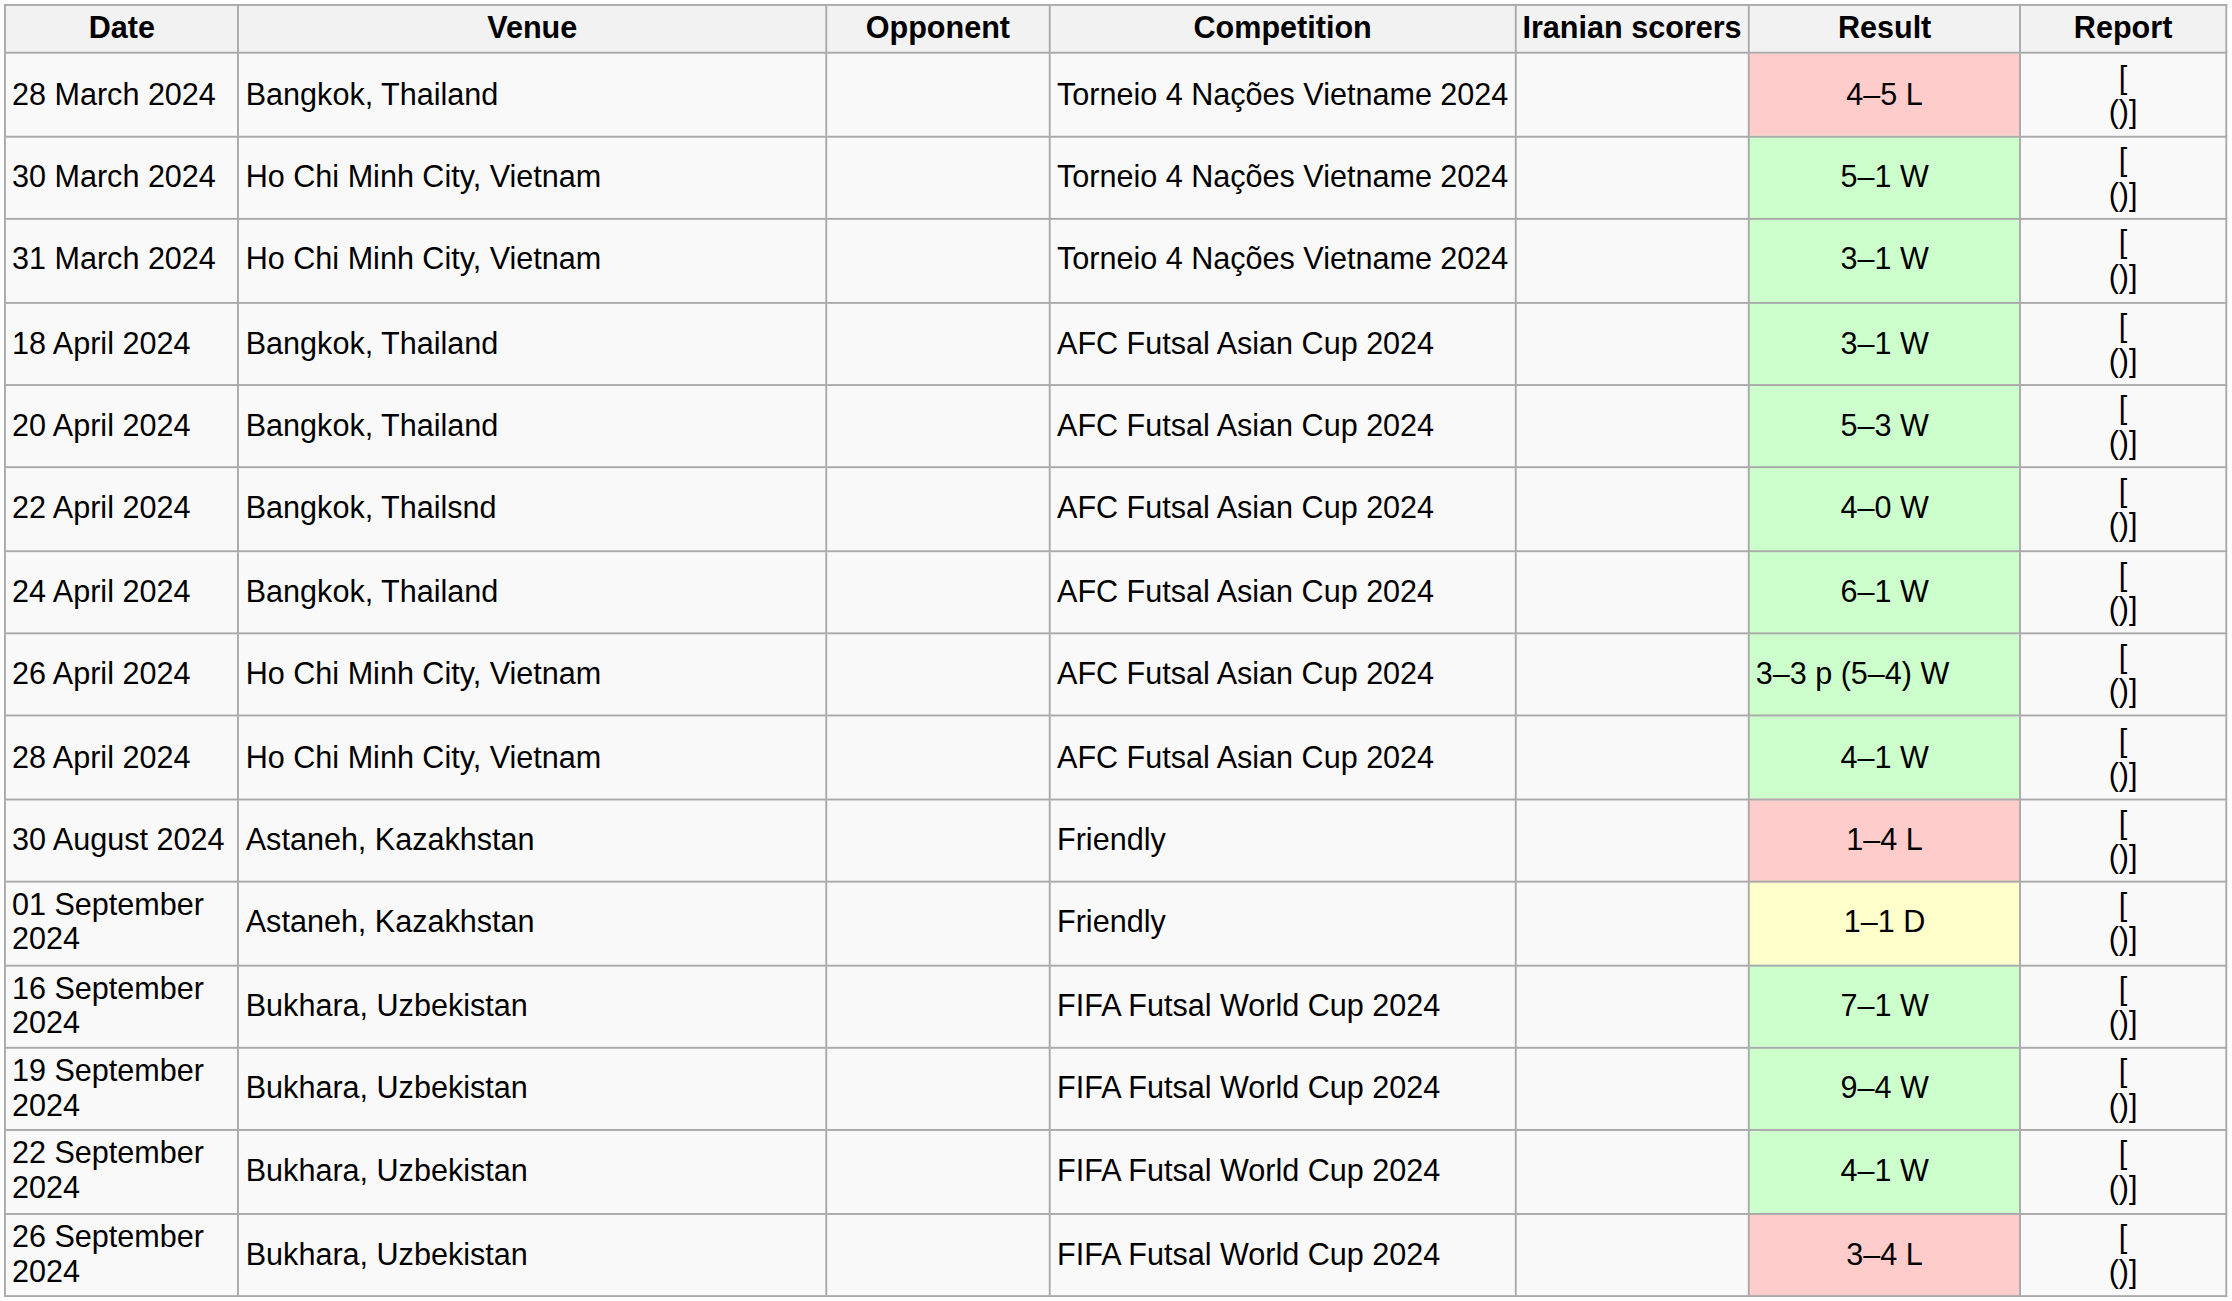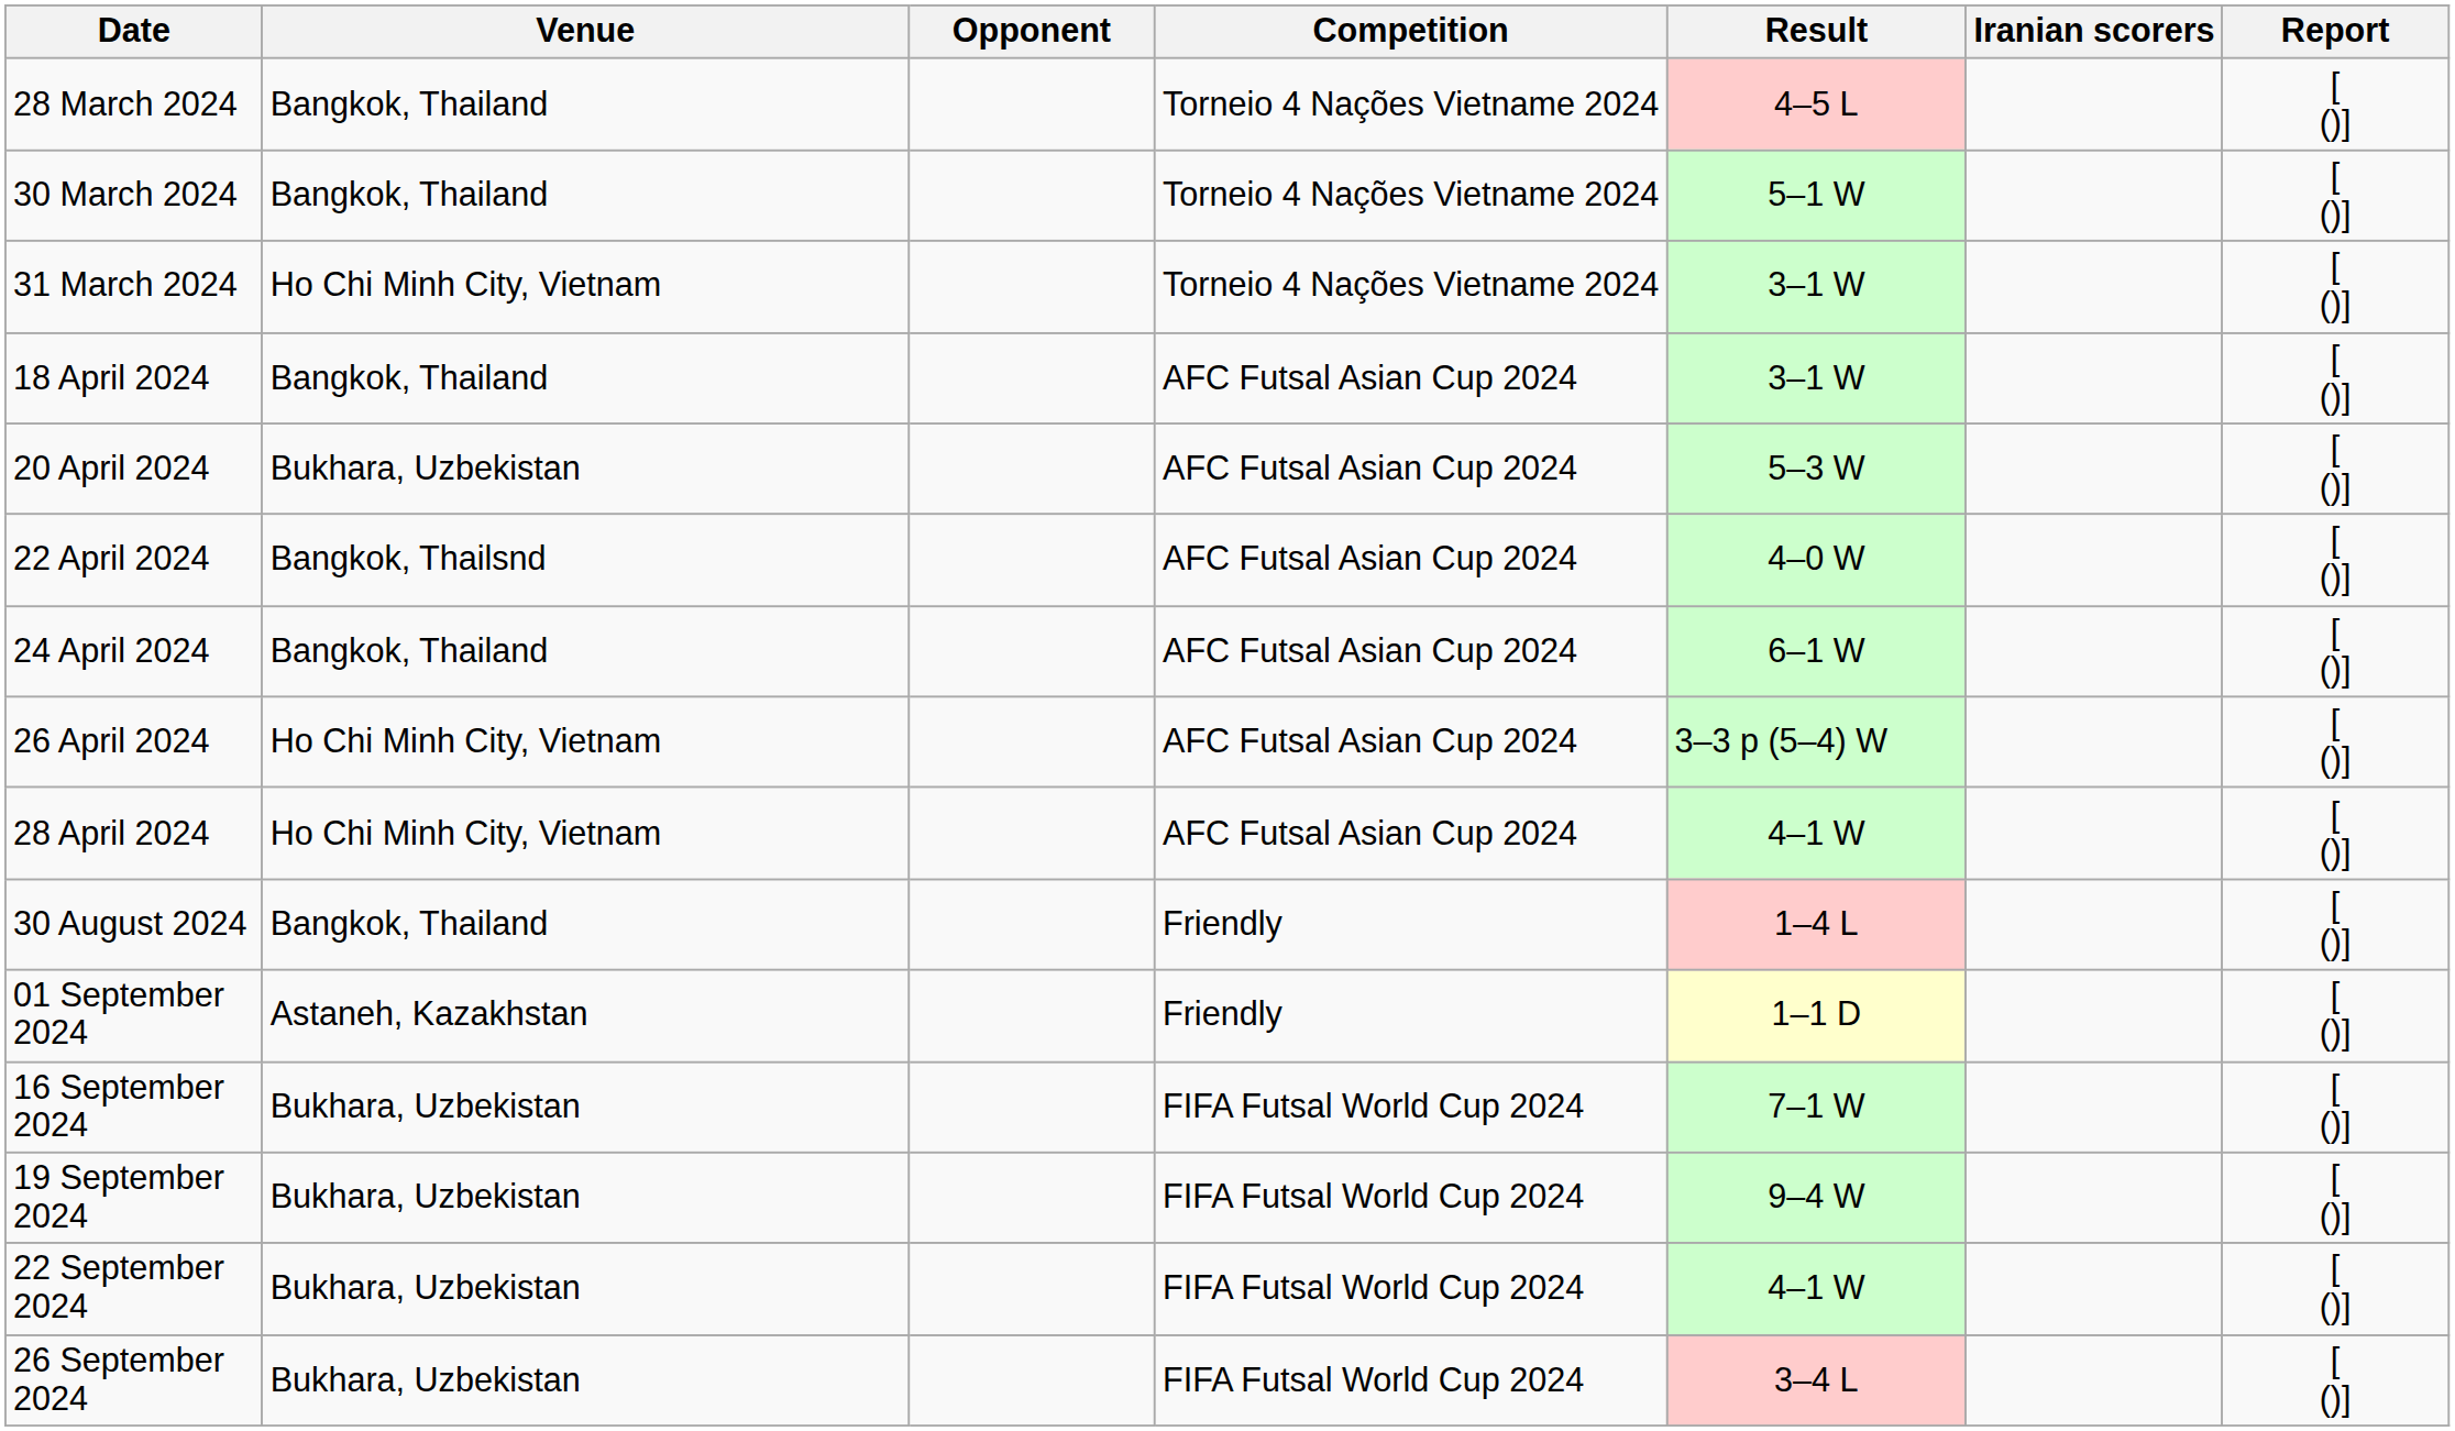columns swapped: Result <-> Iranian scorers
30 March 2024 | Venue: Ho Chi Minh City, Vietnam -> Bangkok, Thailand
20 April 2024 | Venue: Bangkok, Thailand -> Bukhara, Uzbekistan
30 August 2024 | Venue: Astaneh, Kazakhstan -> Bangkok, Thailand
